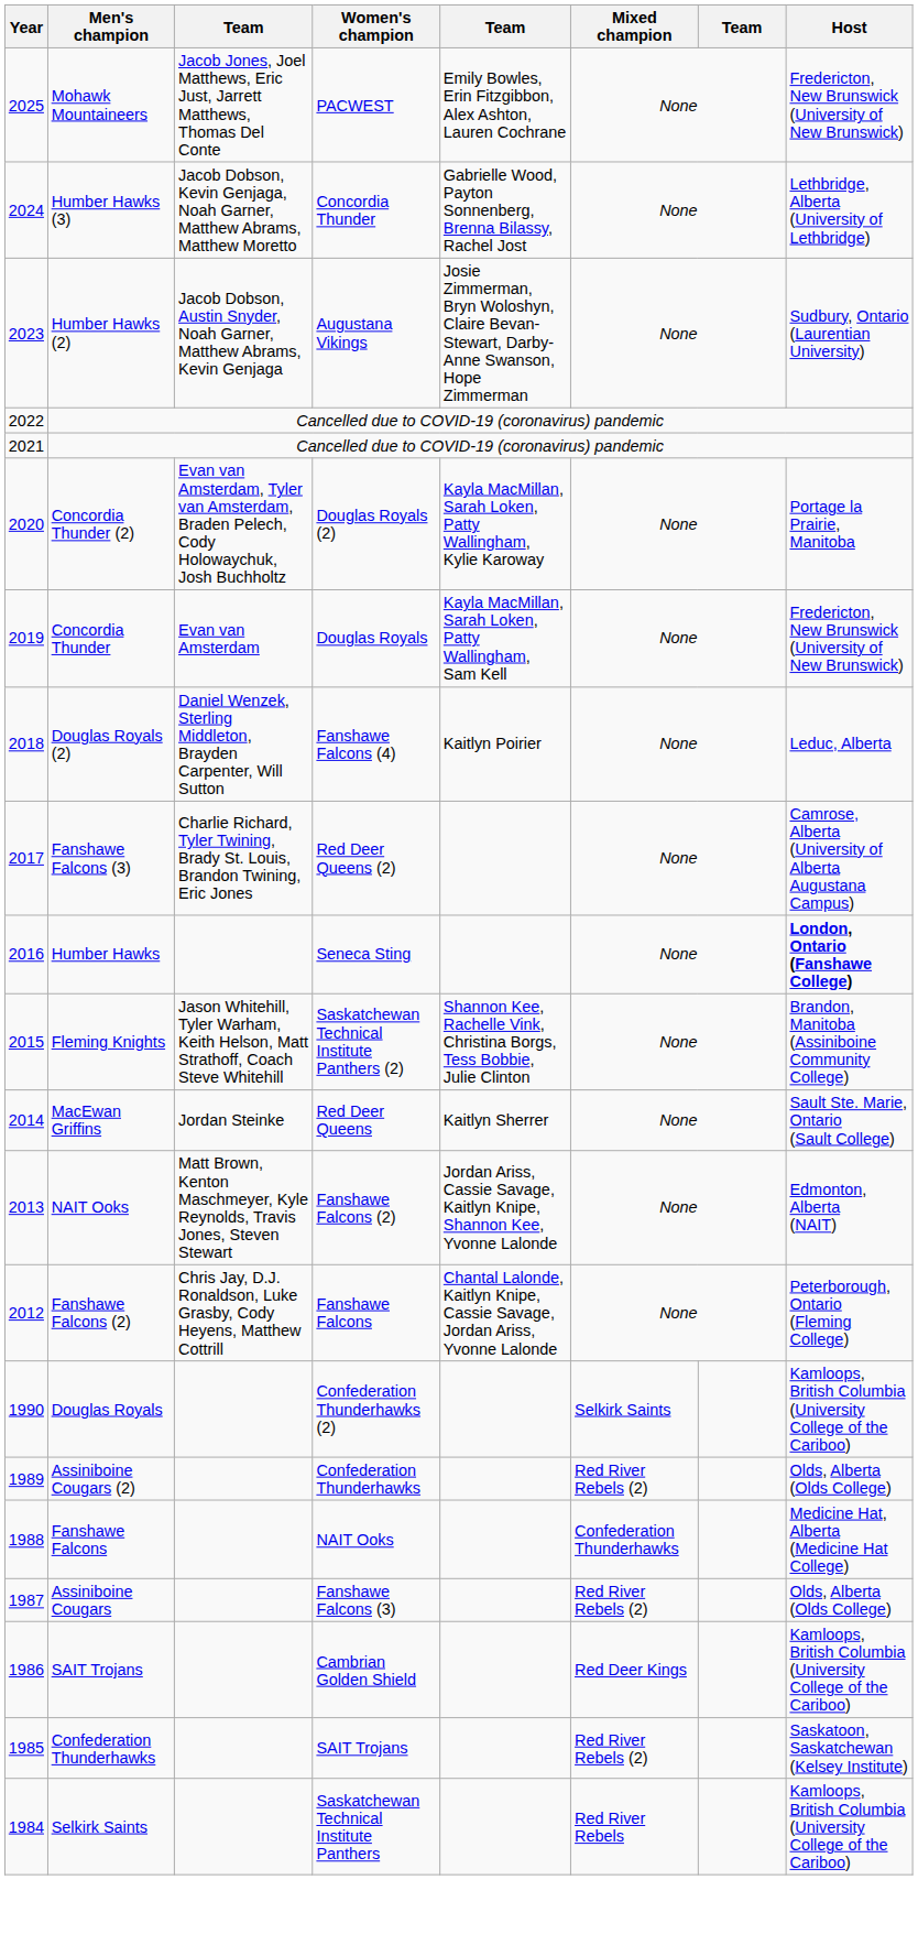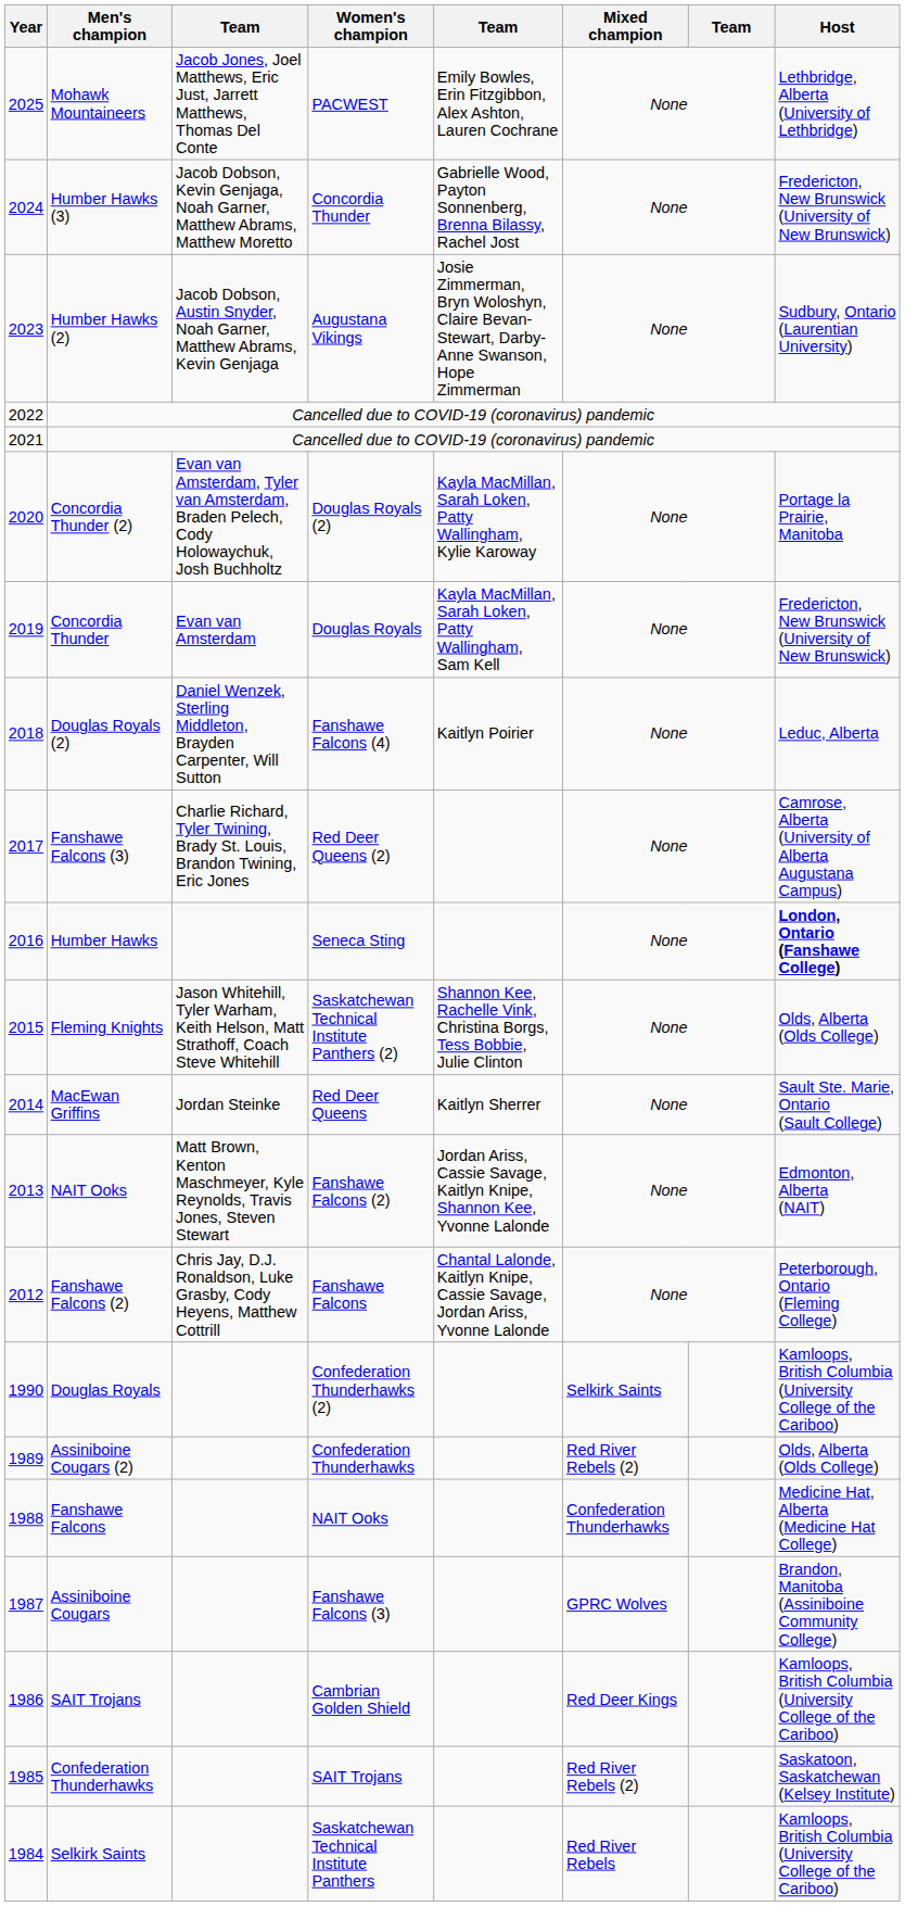Mohawk Mountaineers | Host: Fredericton, New Brunswick (University of New Brunswick) -> Lethbridge, Alberta (University of Lethbridge)
Humber Hawks (3) | Host: Lethbridge, Alberta (University of Lethbridge) -> Fredericton, New Brunswick (University of New Brunswick)
Fleming Knights | Host: Brandon, Manitoba (Assiniboine Community College) -> Olds, Alberta (Olds College)
Assiniboine Cougars | Mixed champion: Red River Rebels (2) -> GPRC Wolves
Assiniboine Cougars | Host: Olds, Alberta (Olds College) -> Brandon, Manitoba (Assiniboine Community College)
